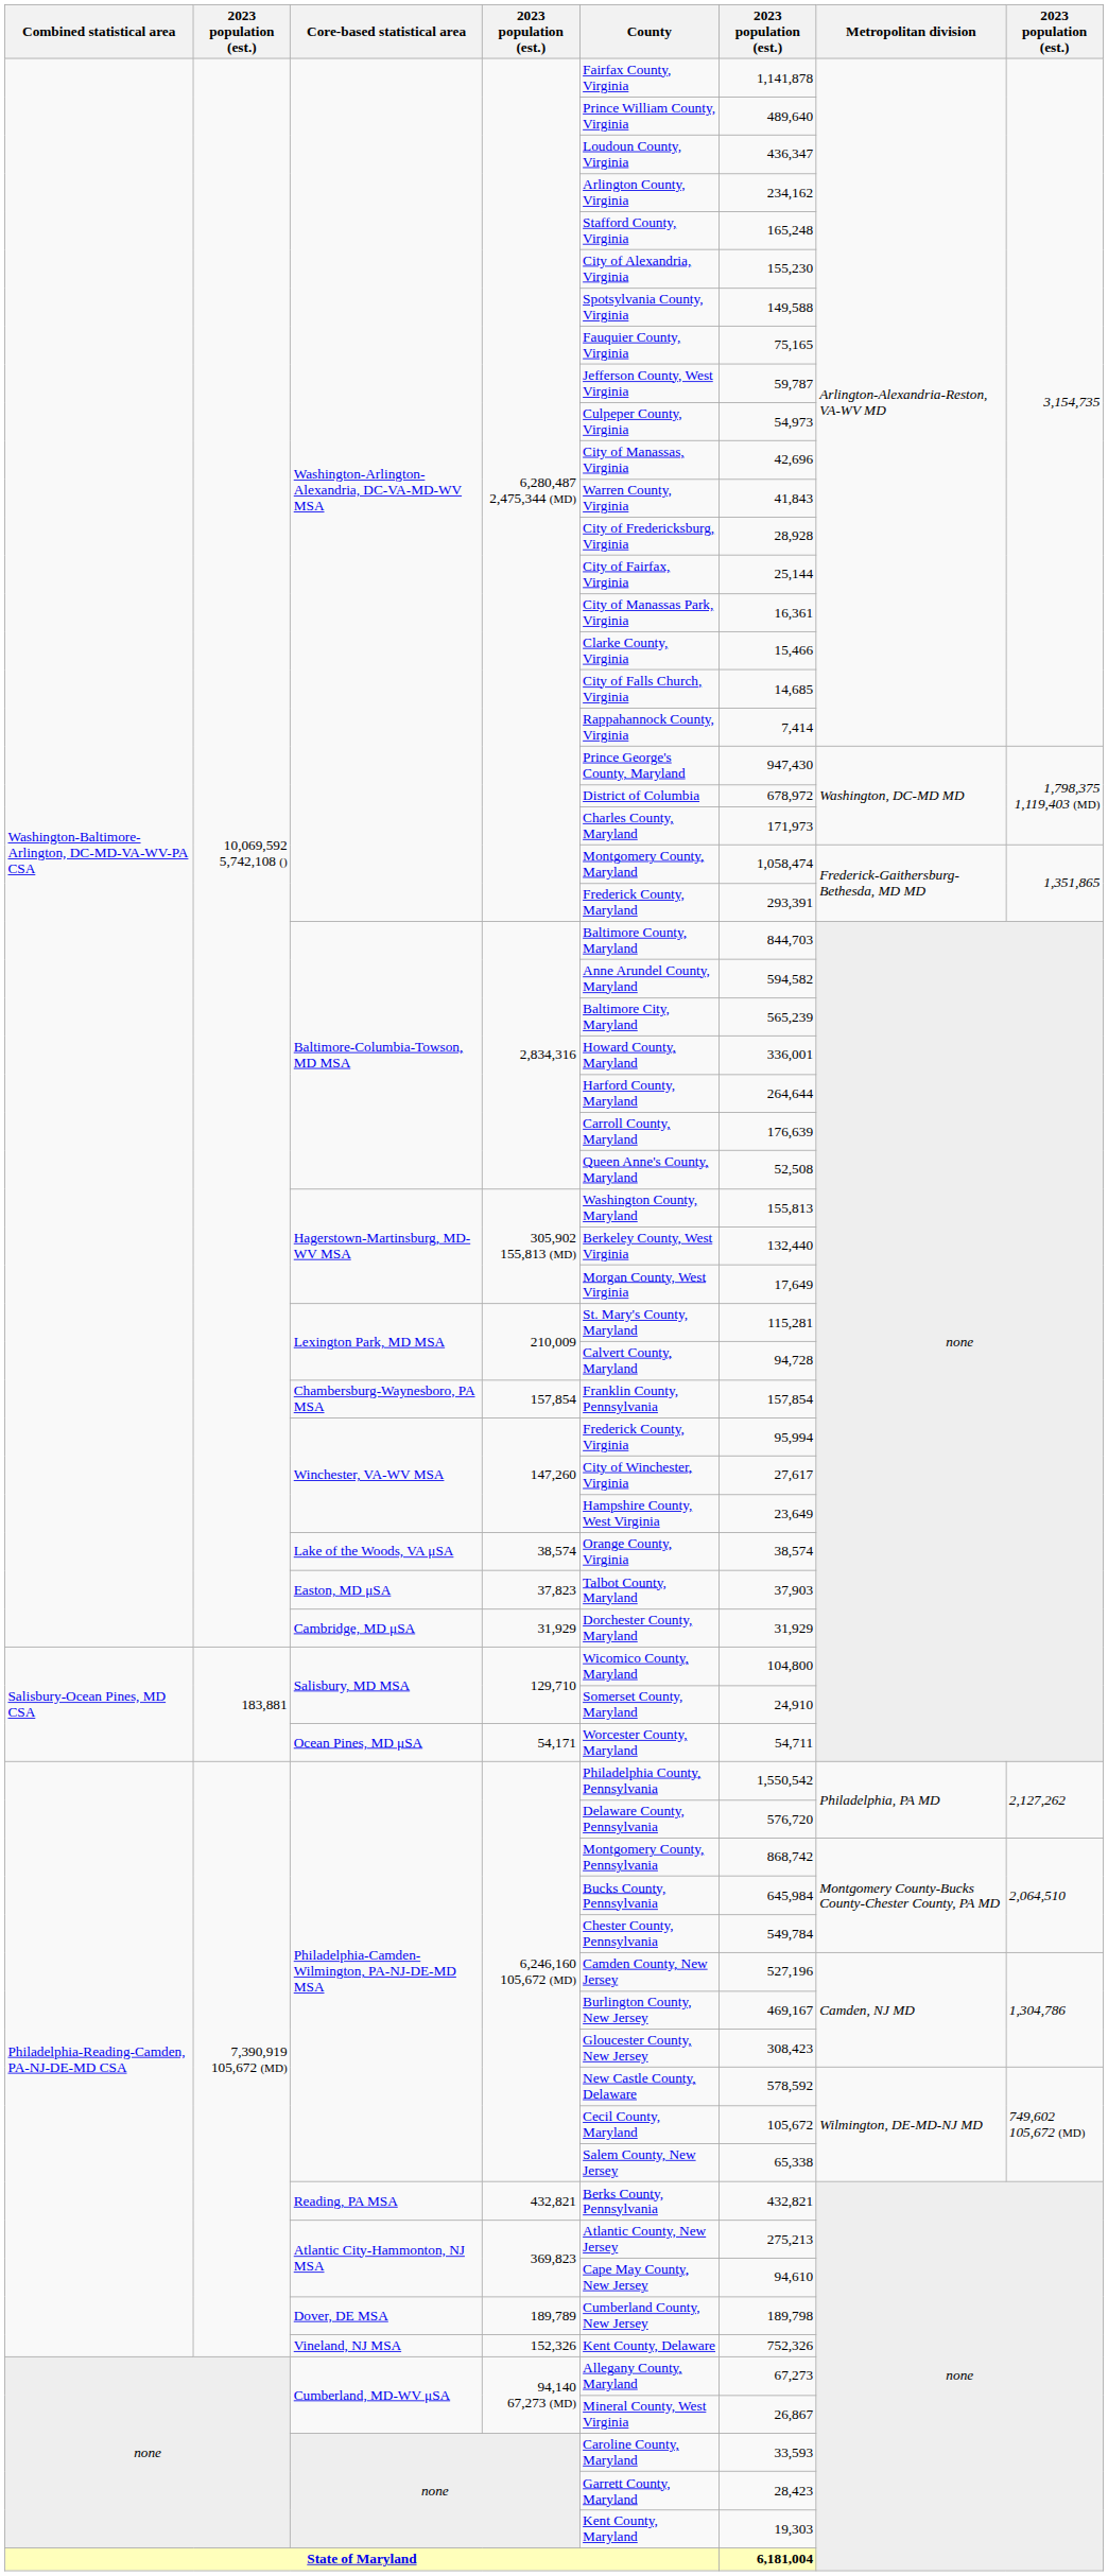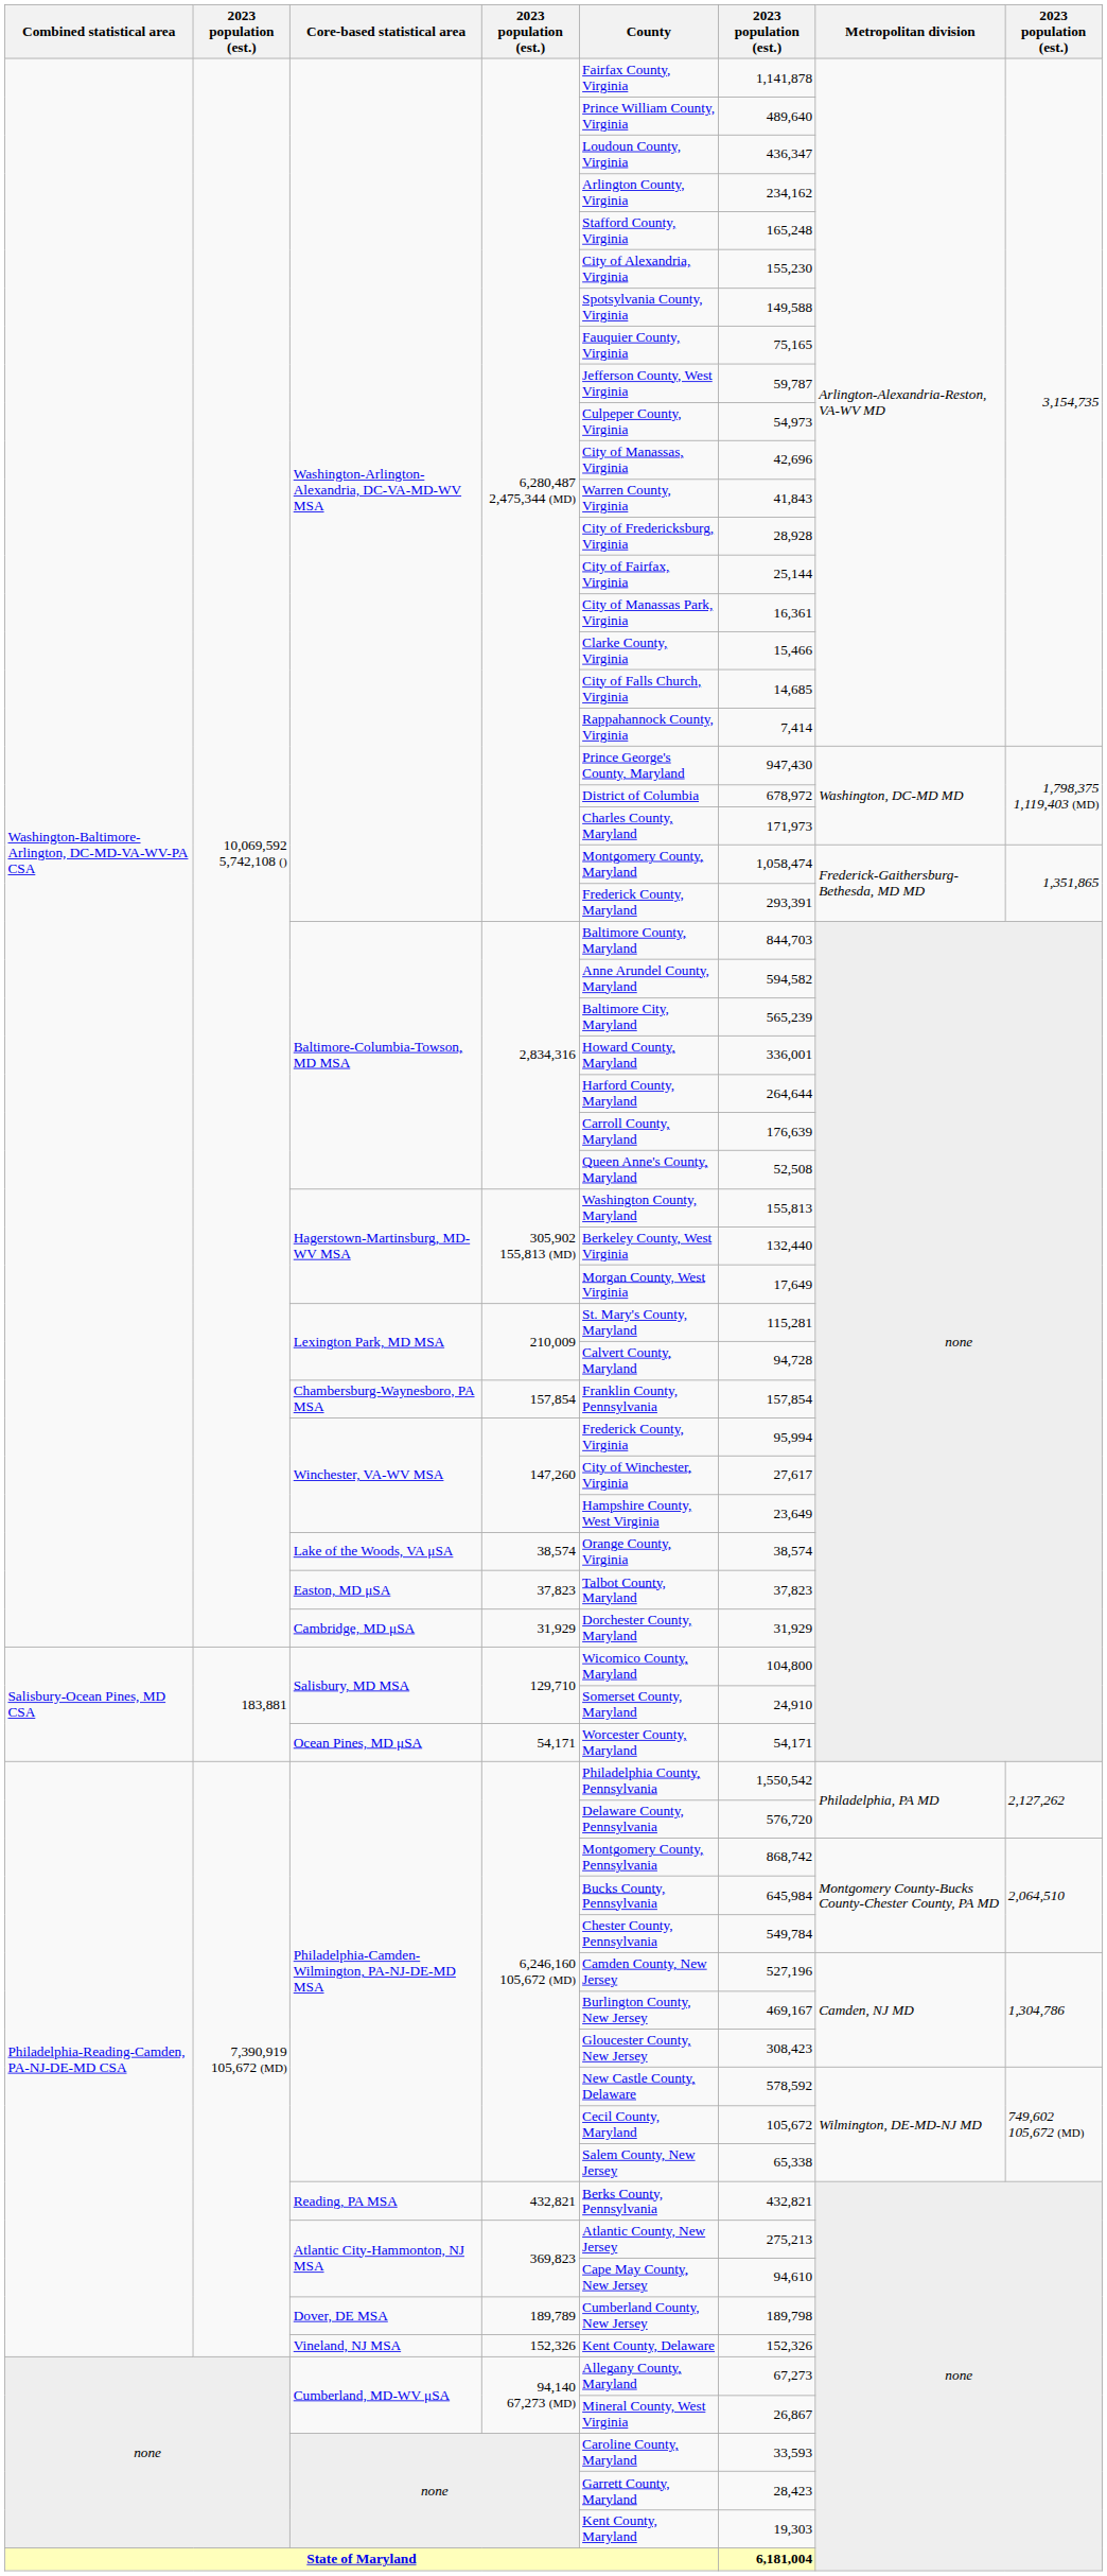Easton, MD μSA | column 6: 37,903 -> 37,823
Ocean Pines, MD μSA | column 6: 54,711 -> 54,171
Vineland, NJ MSA | column 6: 752,326 -> 152,326
